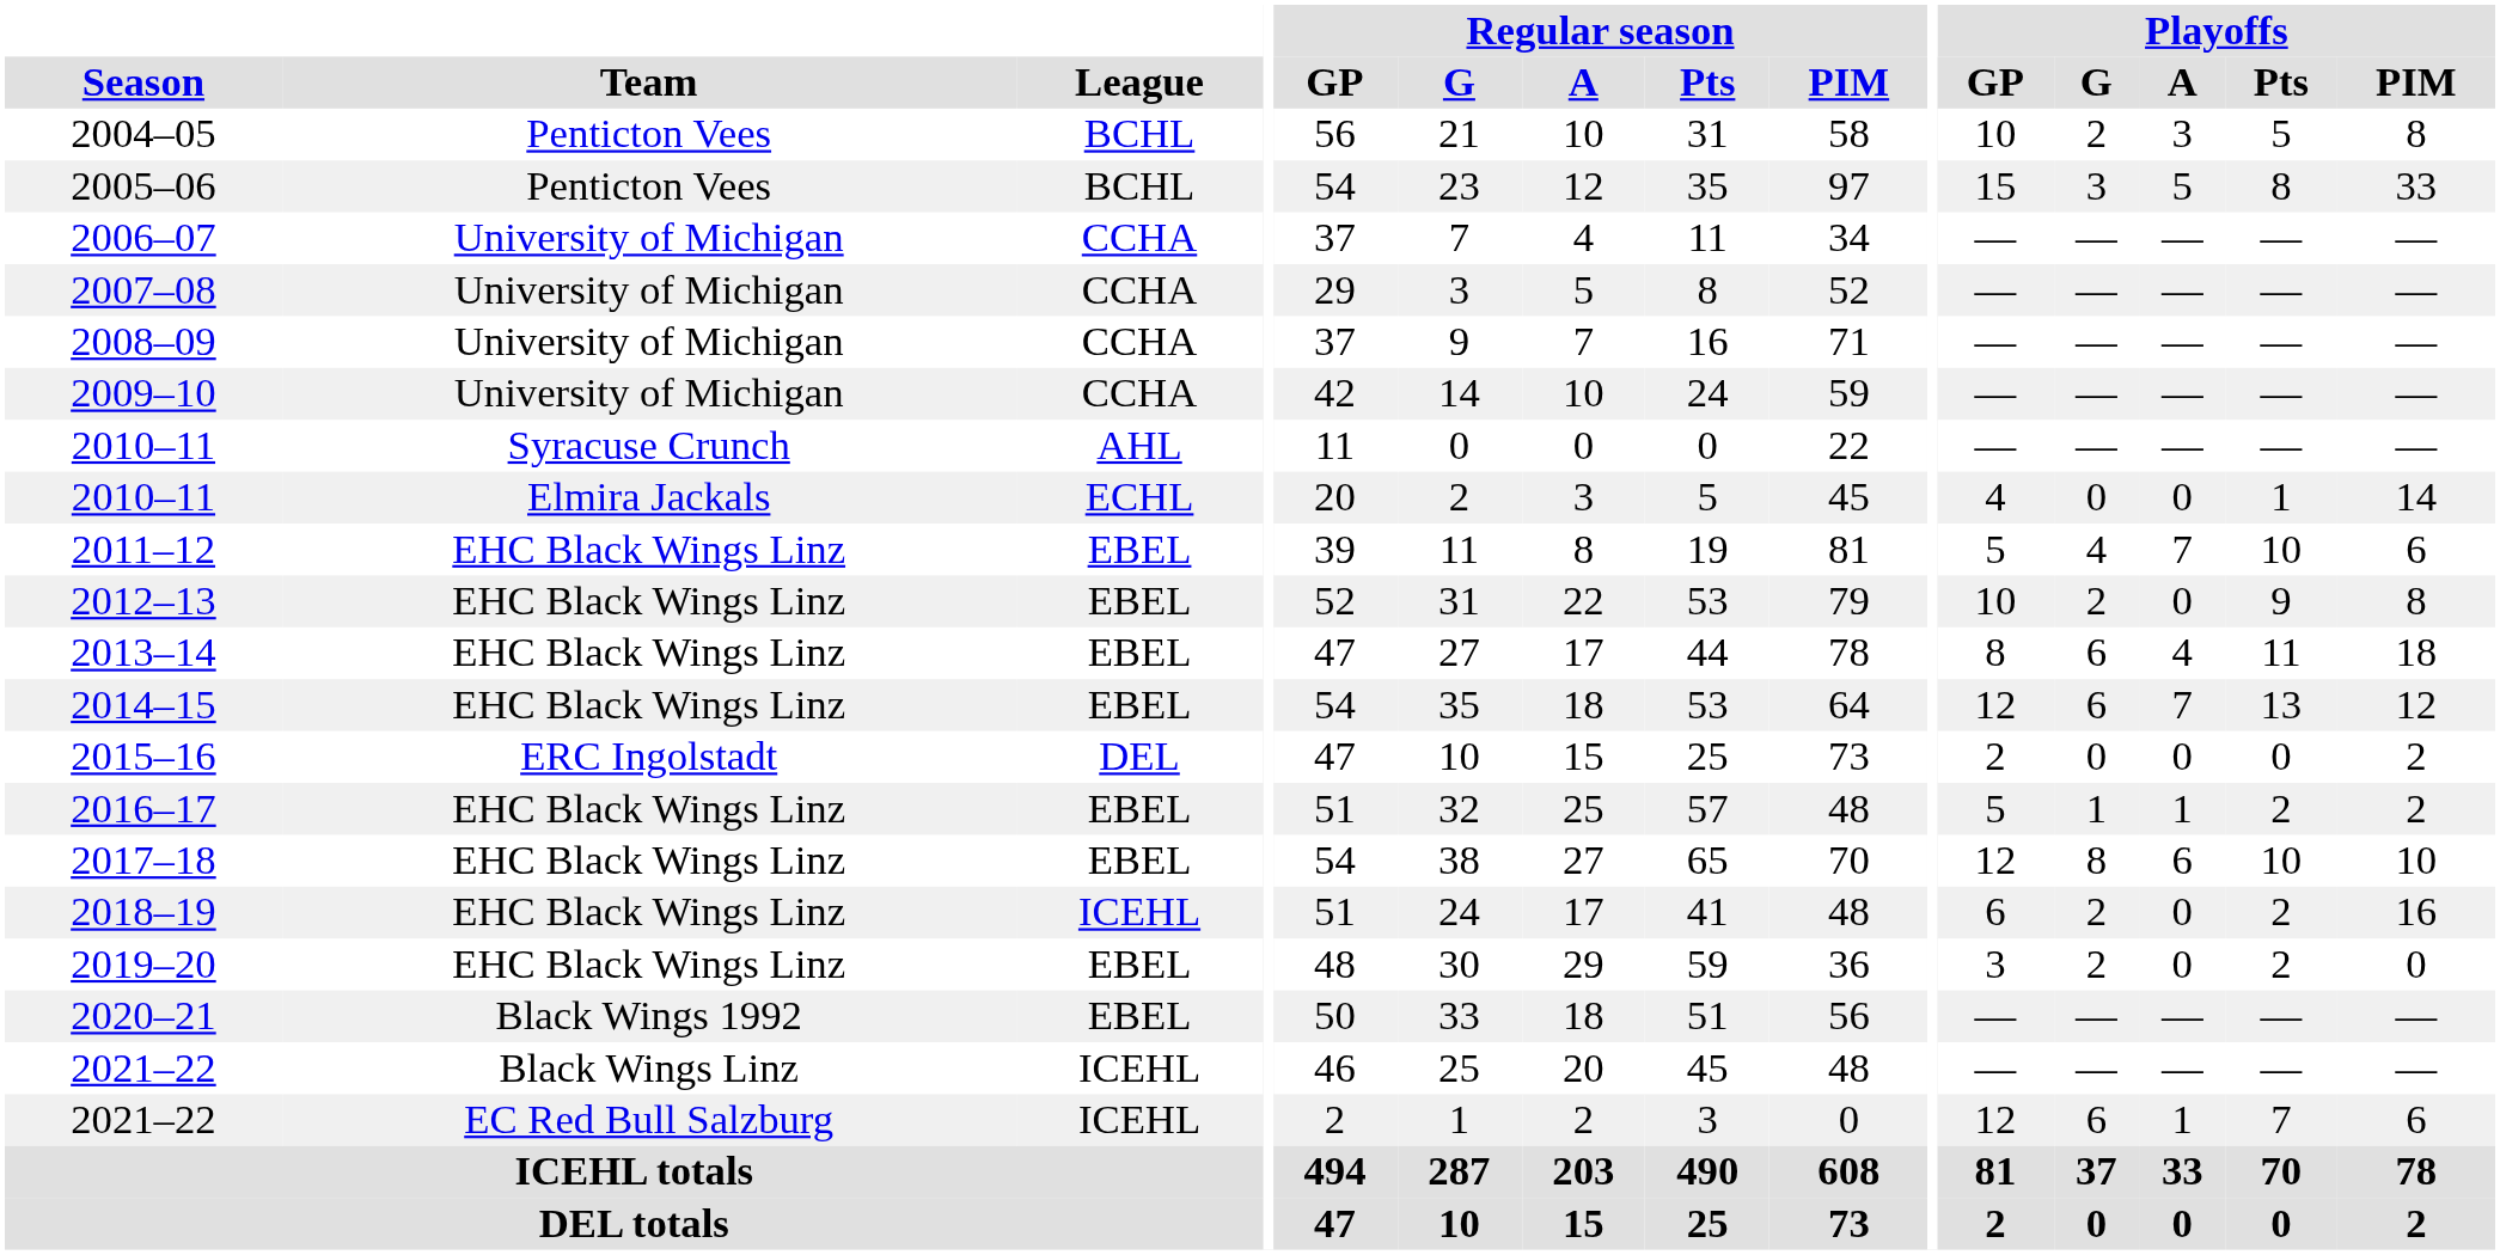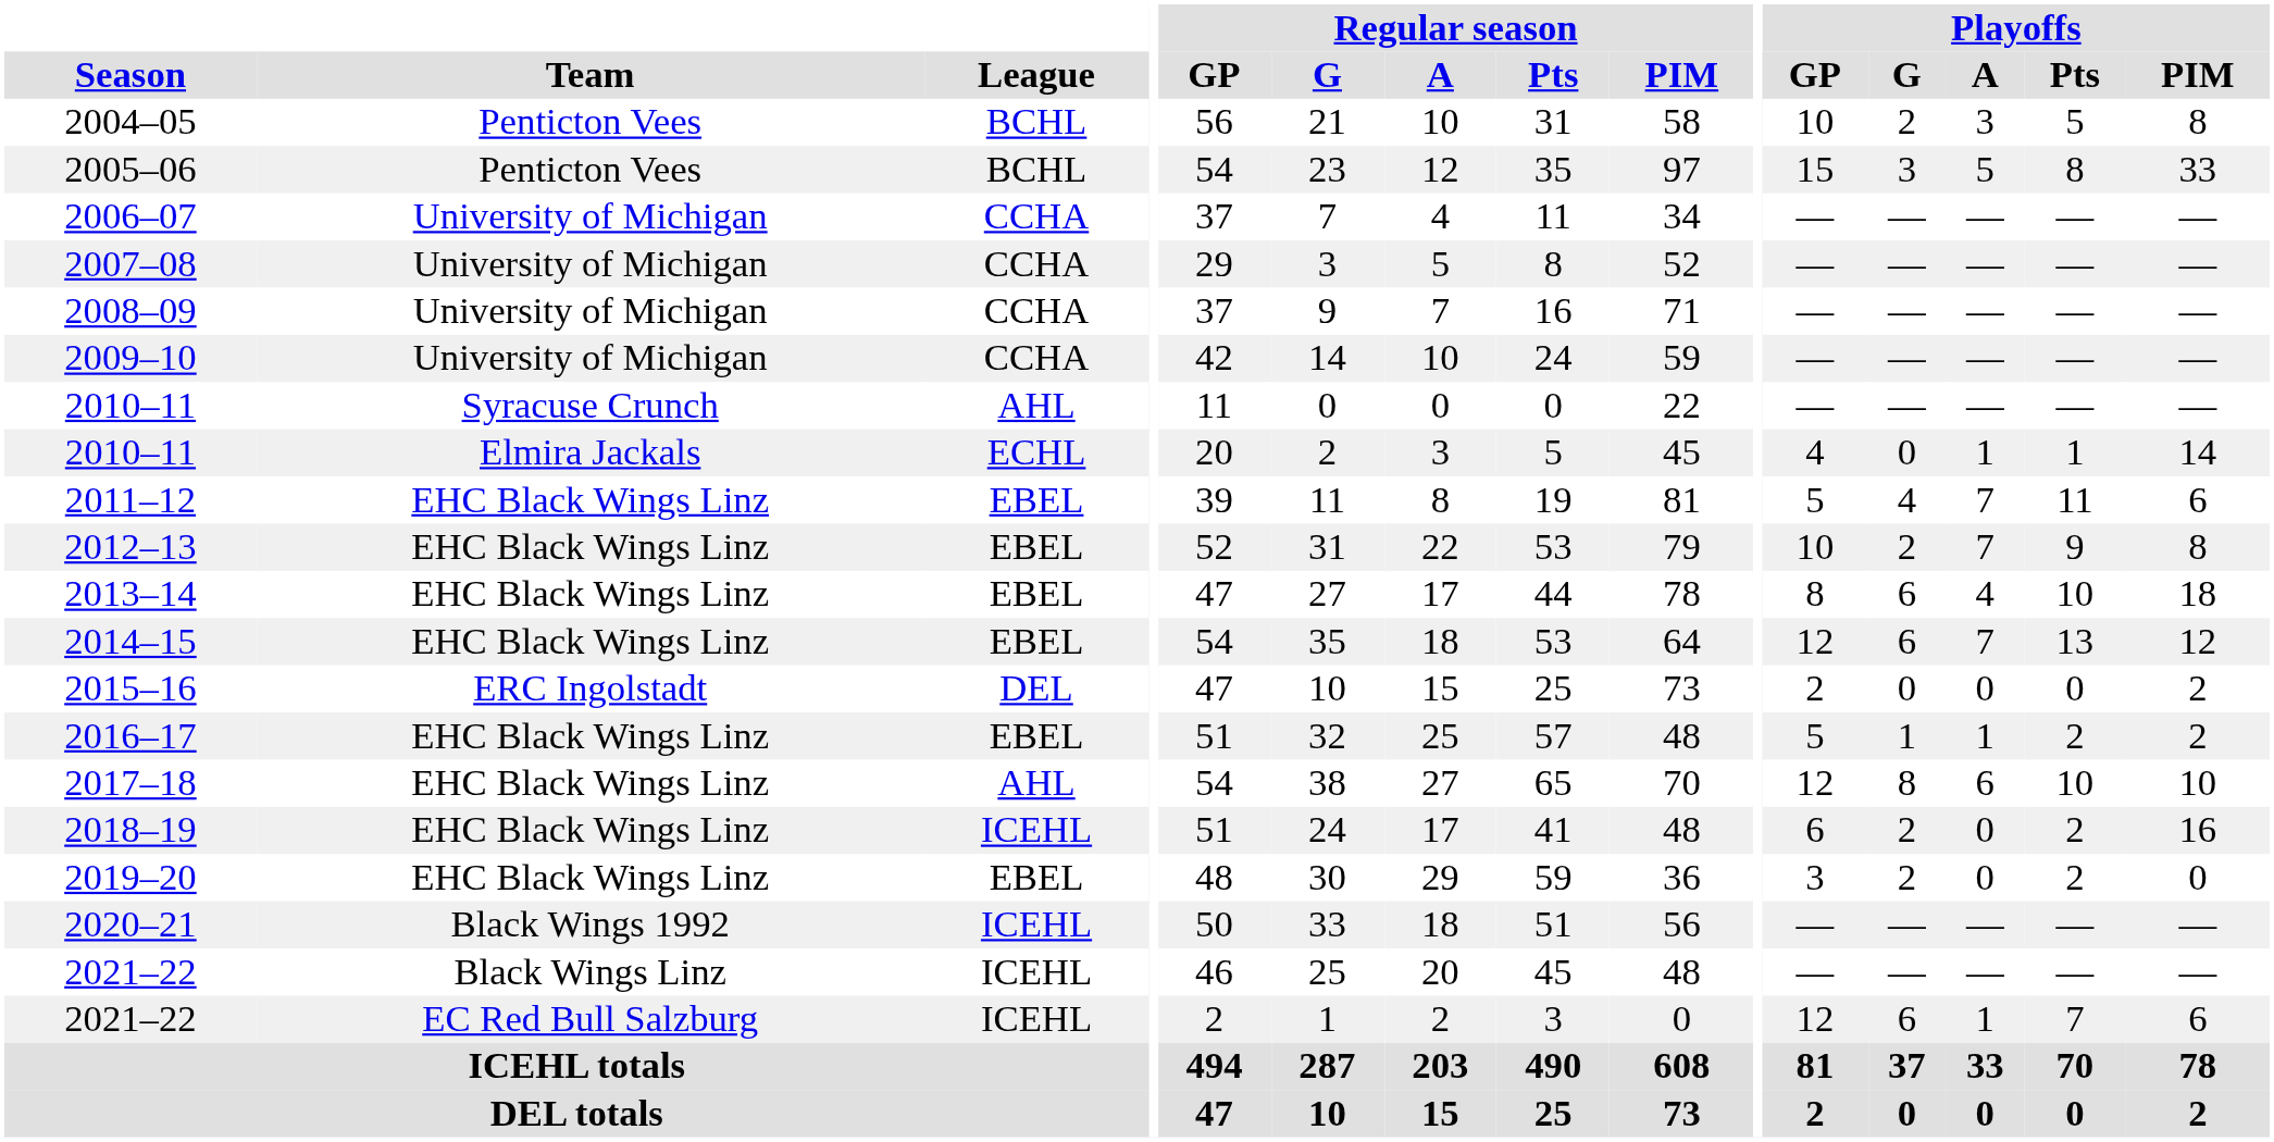2010–11 / Elmira Jackals | Playoffs / A: 0 -> 1
2011–12 | Playoffs / Pts: 10 -> 11
2012–13 | Playoffs / A: 0 -> 7
2013–14 | Playoffs / Pts: 11 -> 10
2017–18 | League: EBEL -> AHL
2020–21 | League: EBEL -> ICEHL
